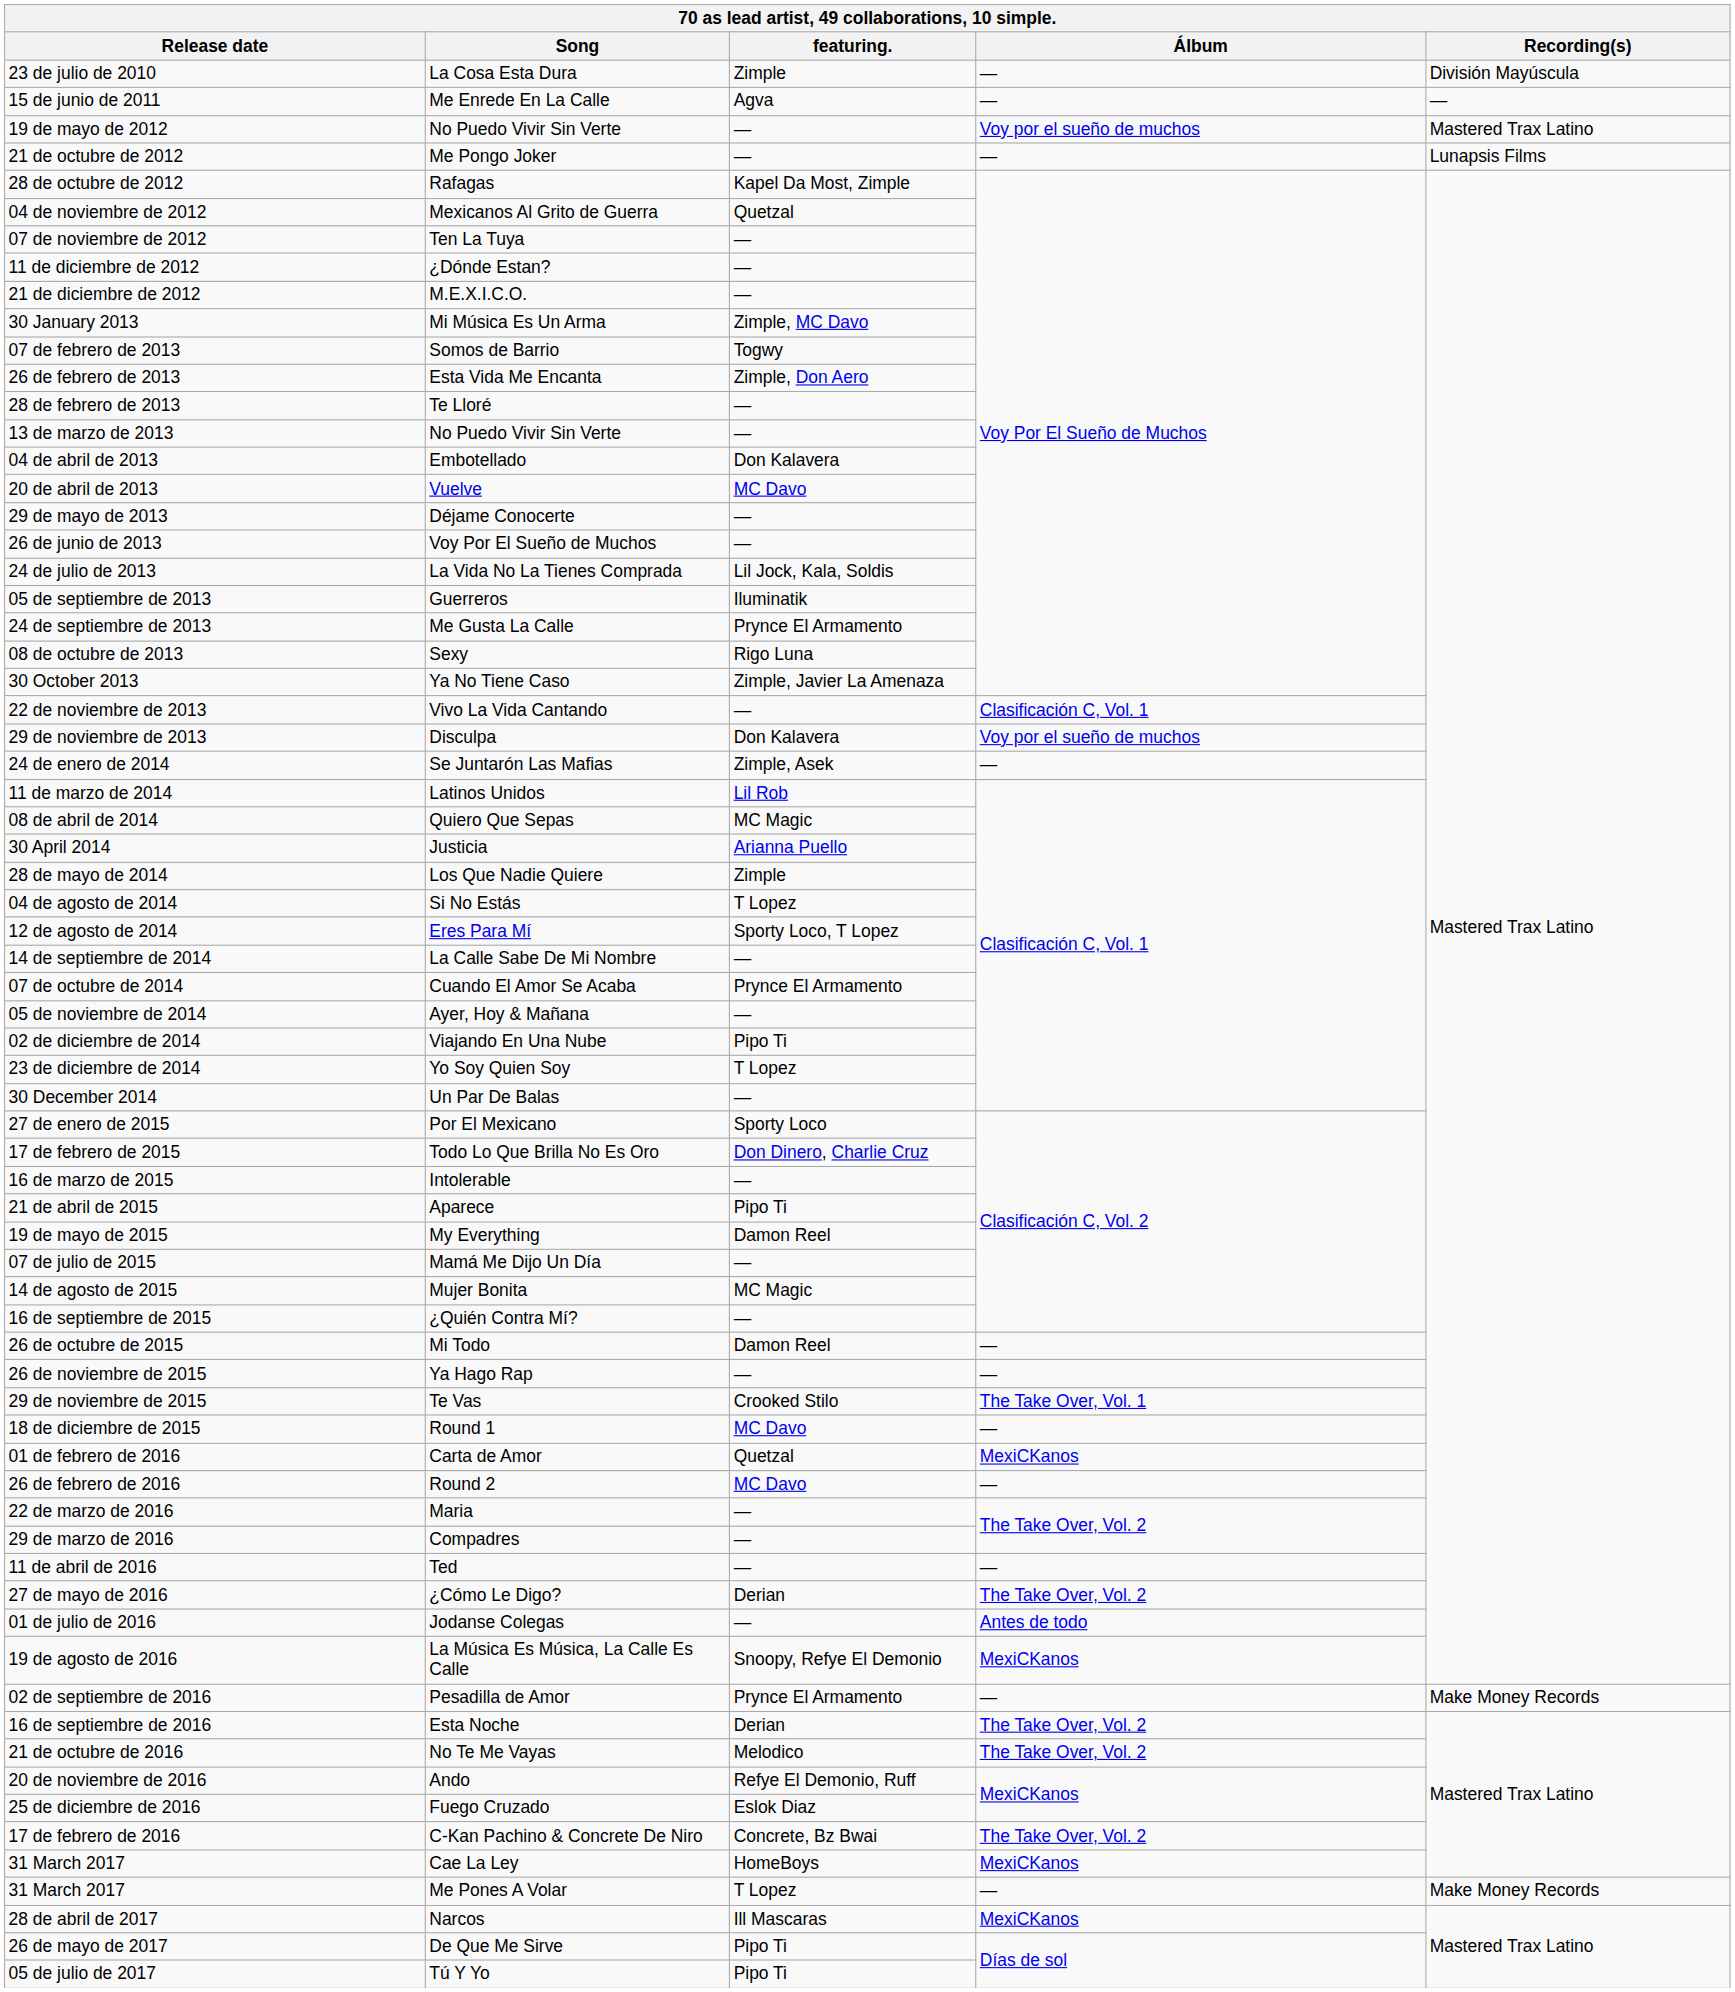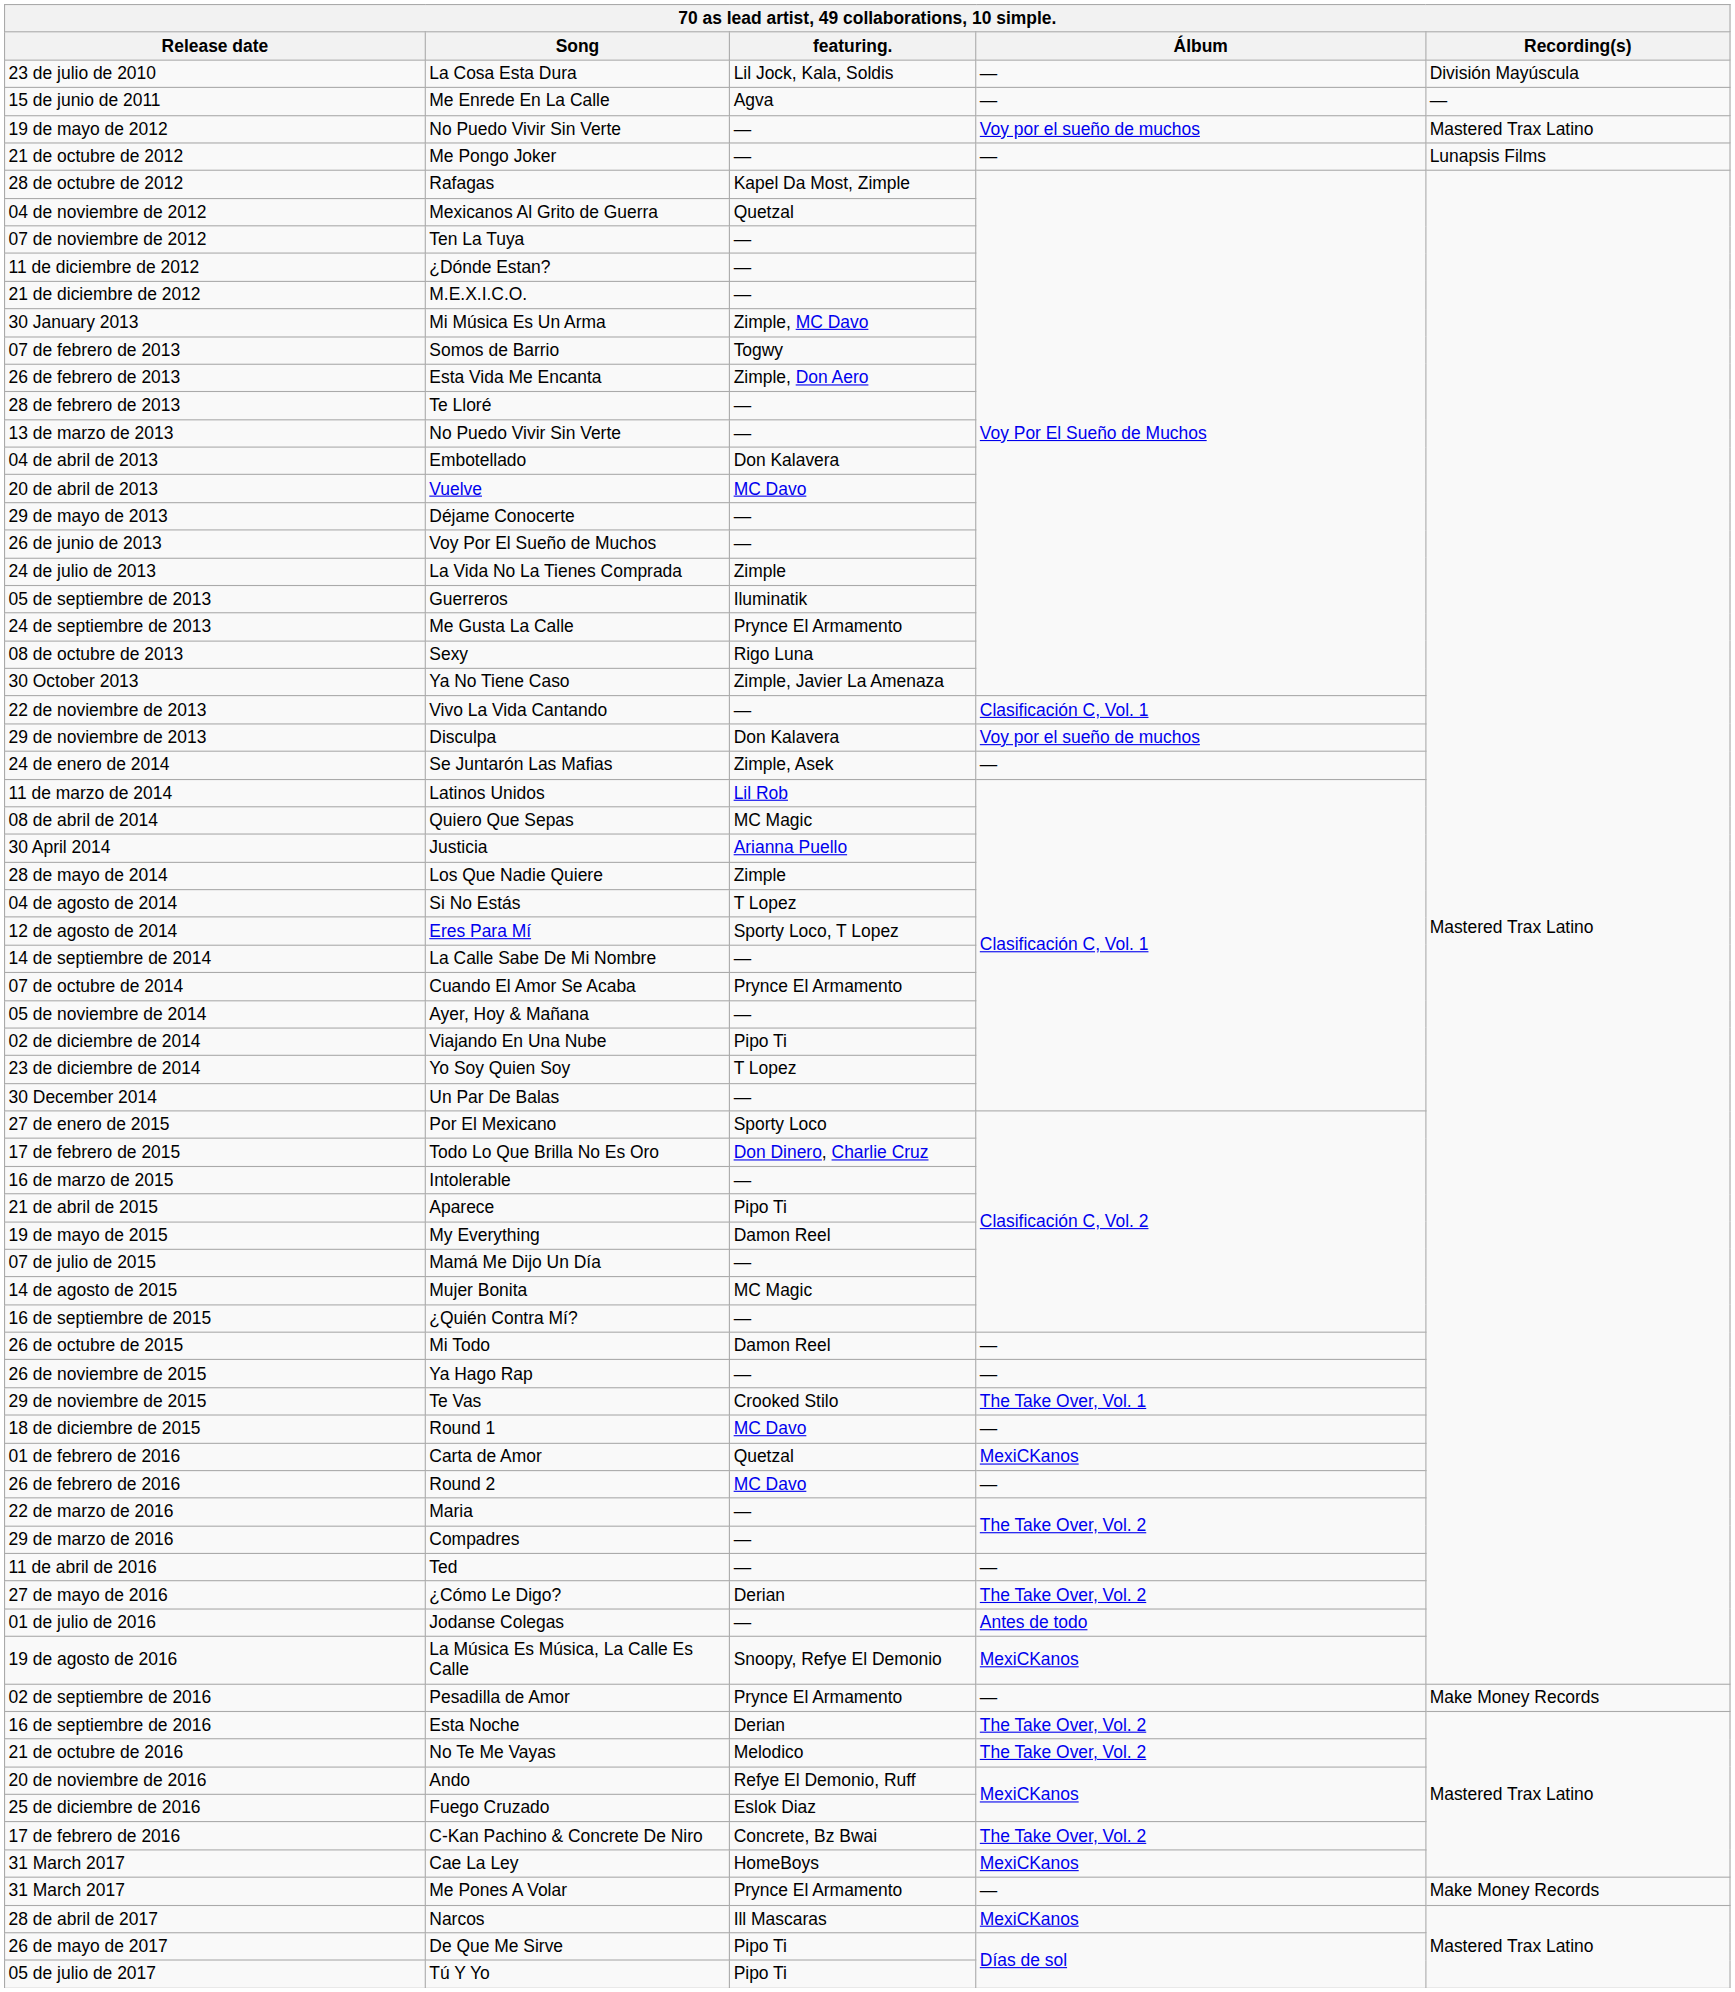23 de julio de 2010 | featuring.: Zimple -> Lil Jock, Kala, Soldis
24 de julio de 2013 | featuring.: Lil Jock, Kala, Soldis -> Zimple
31 March 2017 / Me Pones A Volar | featuring.: T Lopez -> Prynce El Armamento
